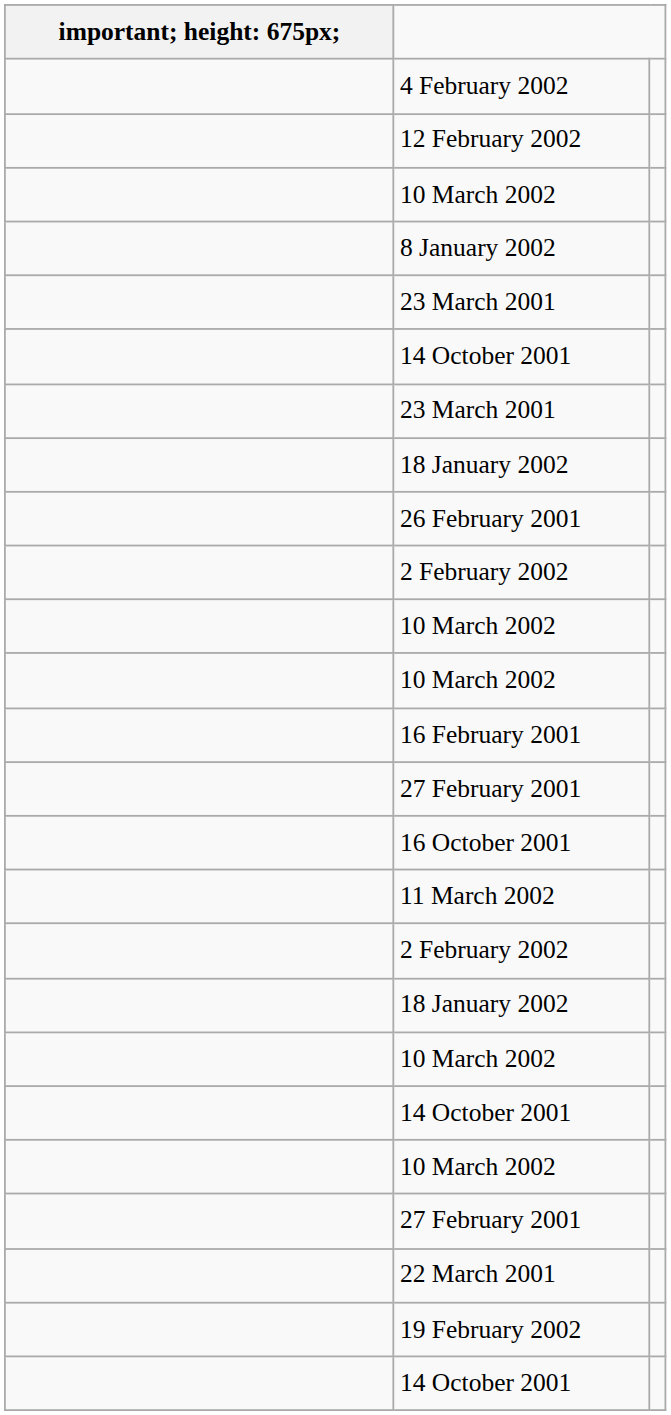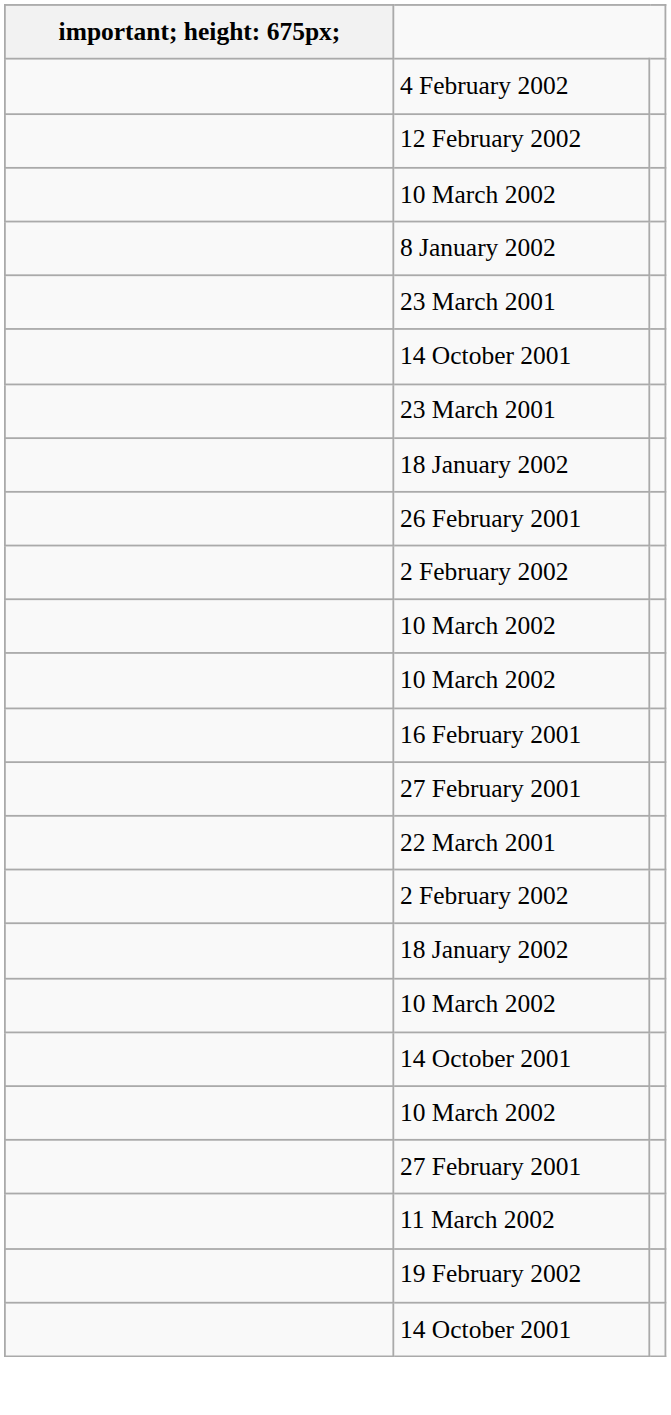- row: 16 October 2001
rows swapped: 11 March 2002 <-> 22 March 2001
